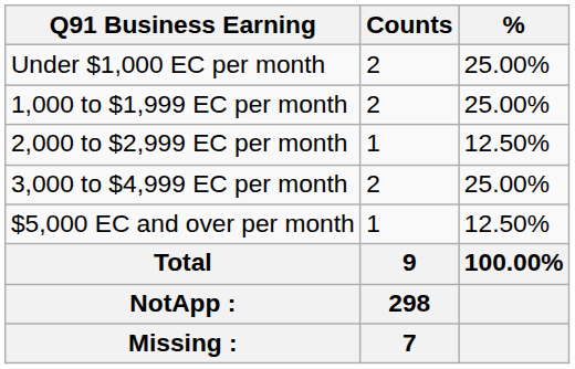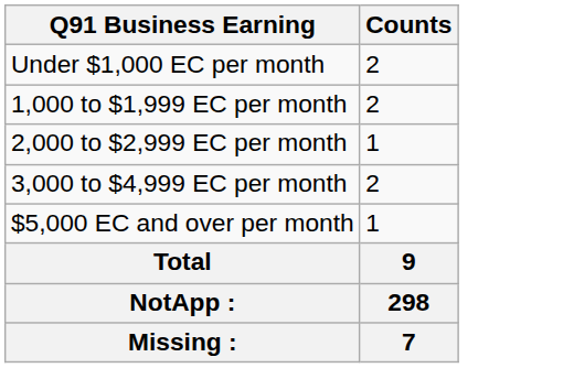- column: % | 25.00% | 25.00% | 12.50% | 25.00% | 12.50% | 100.00%
